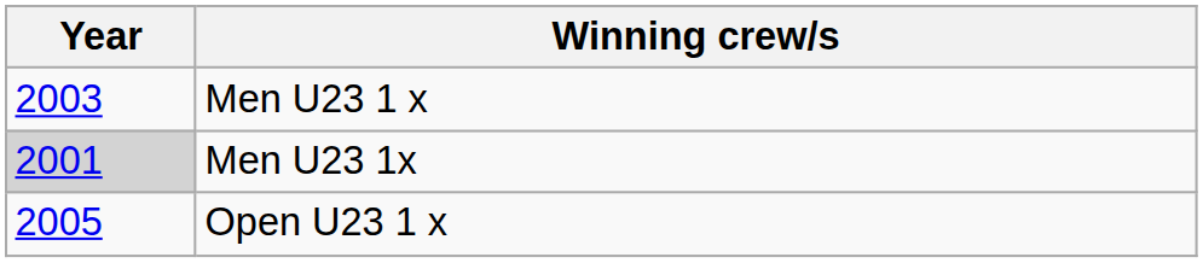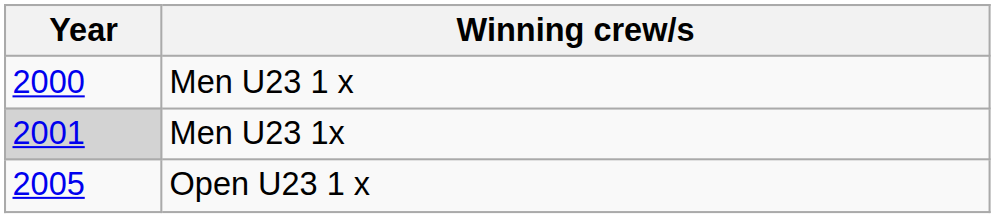Men U23 1 x | Year: 2003 -> 2000
